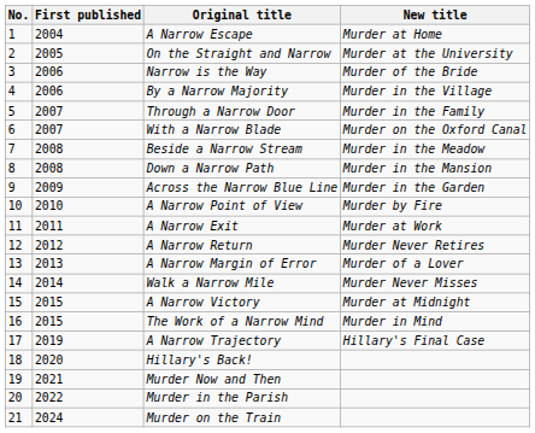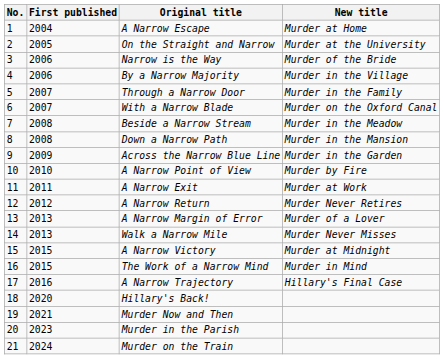Walk a Narrow Mile | First published: 2014 -> 2013
A Narrow Trajectory | First published: 2019 -> 2016
Murder in the Parish | First published: 2022 -> 2023
